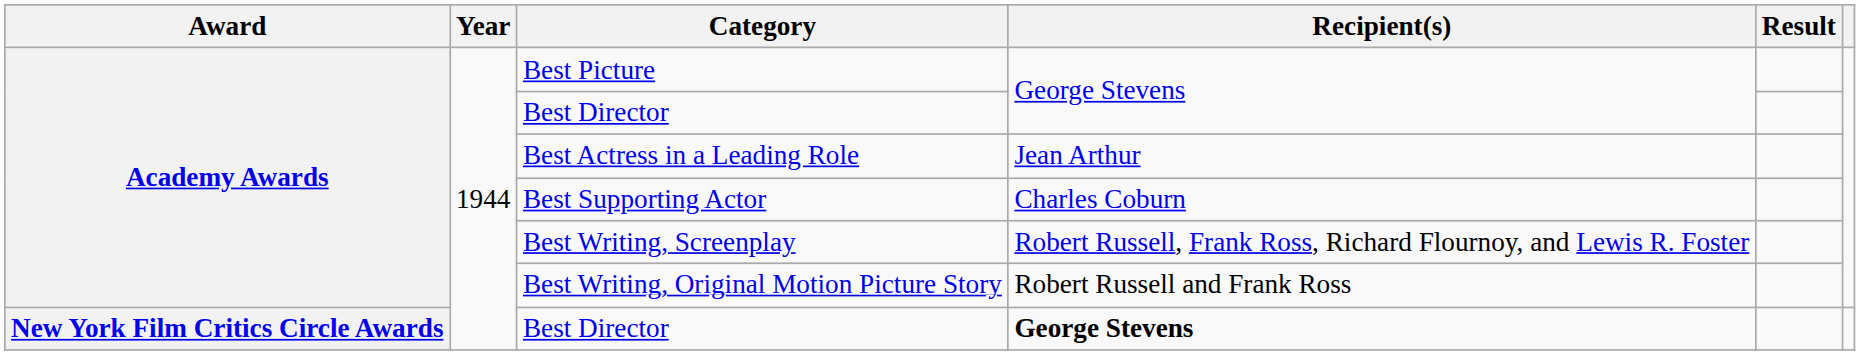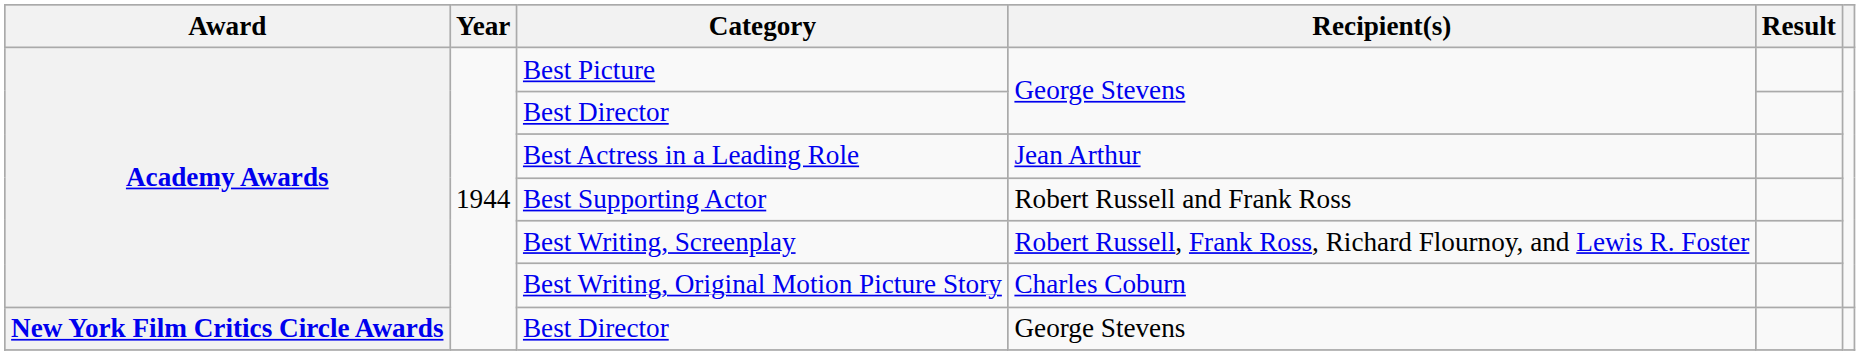Best Supporting Actor | Recipient(s): Charles Coburn -> Robert Russell and Frank Ross
Best Writing, Original Motion Picture Story | Recipient(s): Robert Russell and Frank Ross -> Charles Coburn
New York Film Critics Circle Awards / Best Director | Recipient(s): bold -> normal
